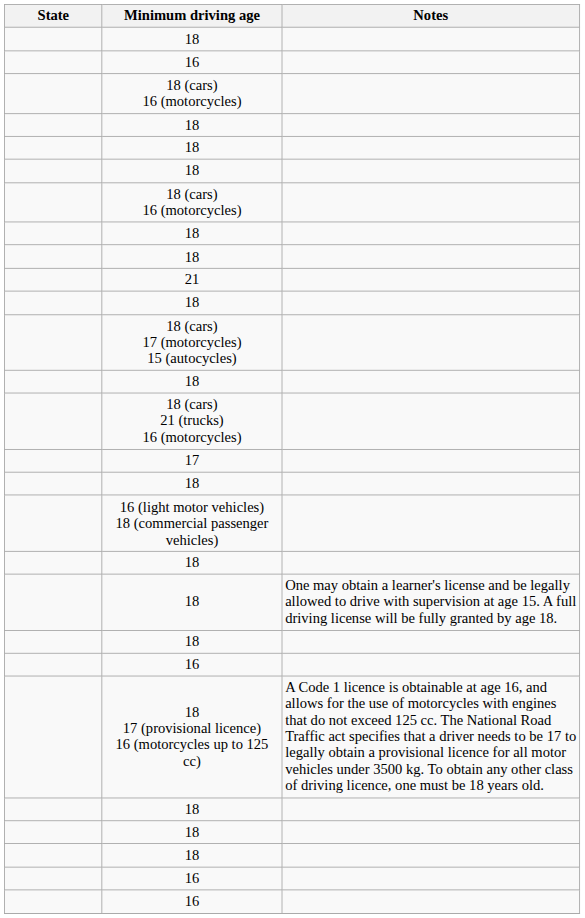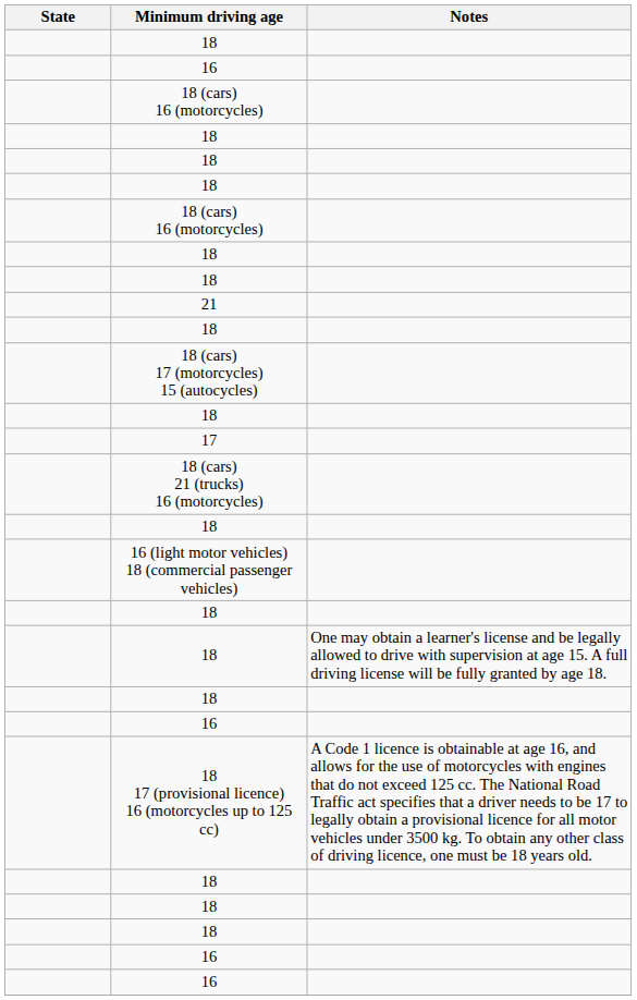rows swapped: 18 (cars) 21 (trucks) 16 (motorcycles) <-> 17
